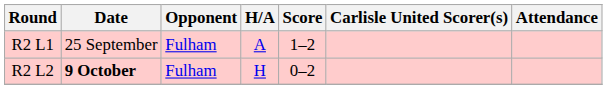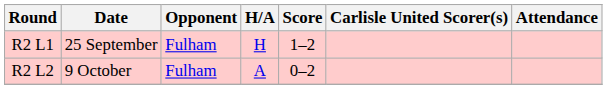R2 L1 | H/A: A -> H
R2 L2 | Date: bold -> normal
R2 L2 | H/A: H -> A
